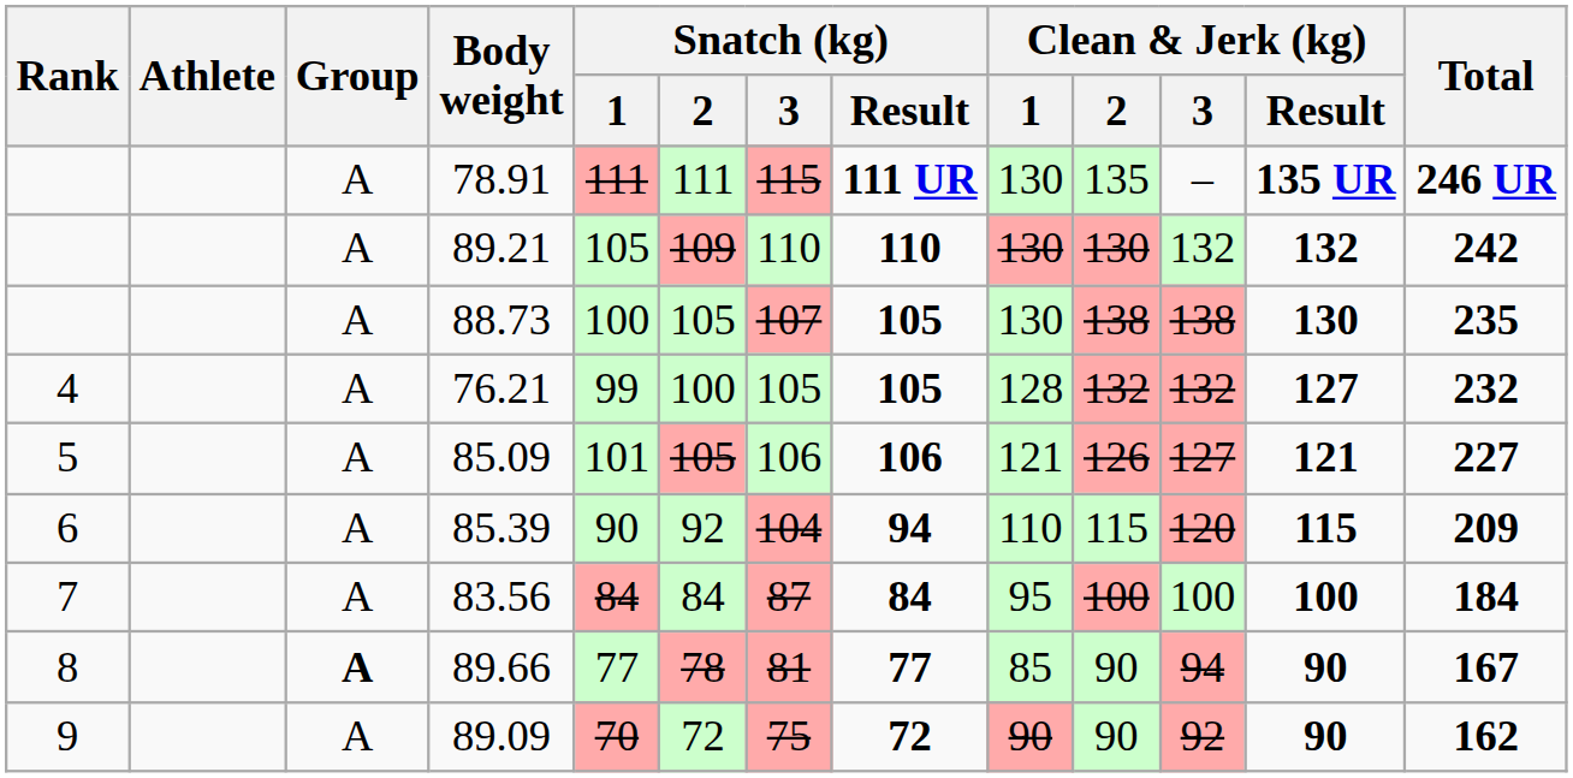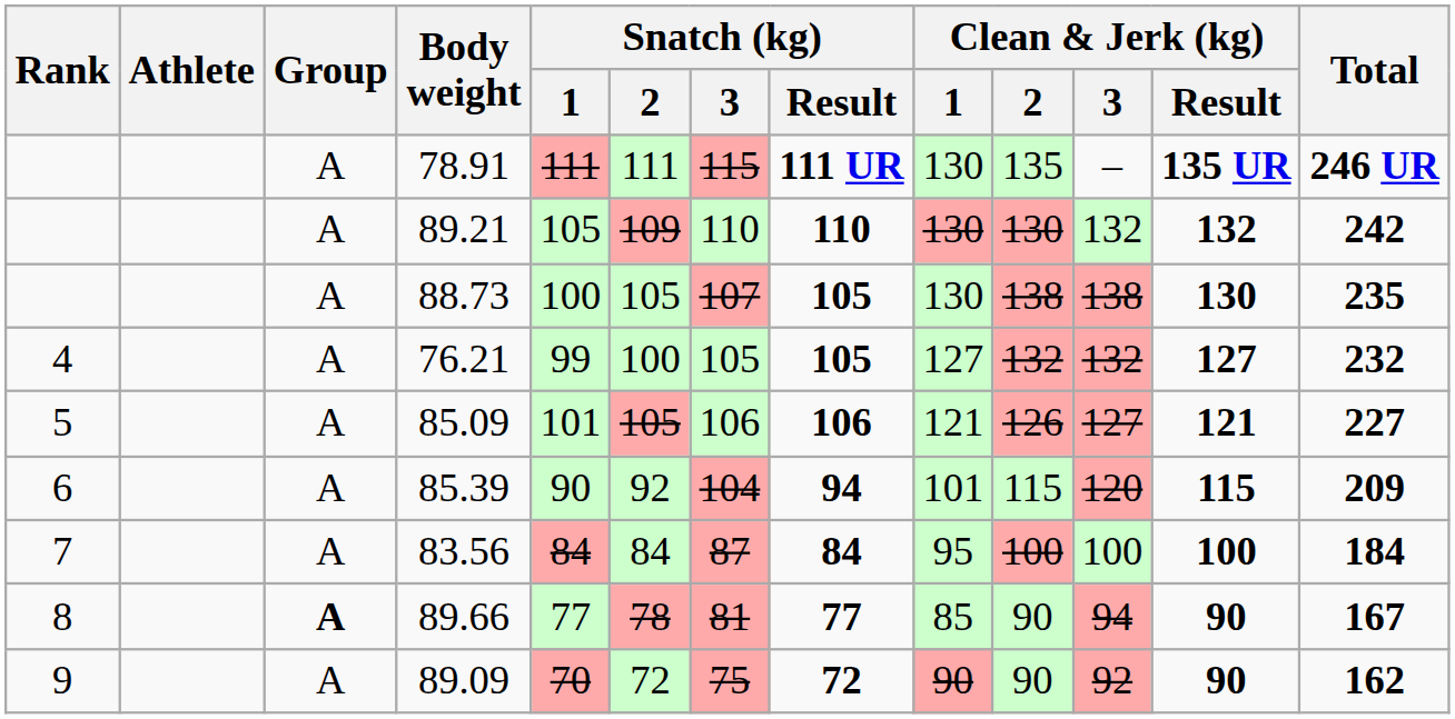76.21 | Clean & Jerk (kg) / 1: 128 -> 127
85.39 | Clean & Jerk (kg) / 1: 110 -> 101
